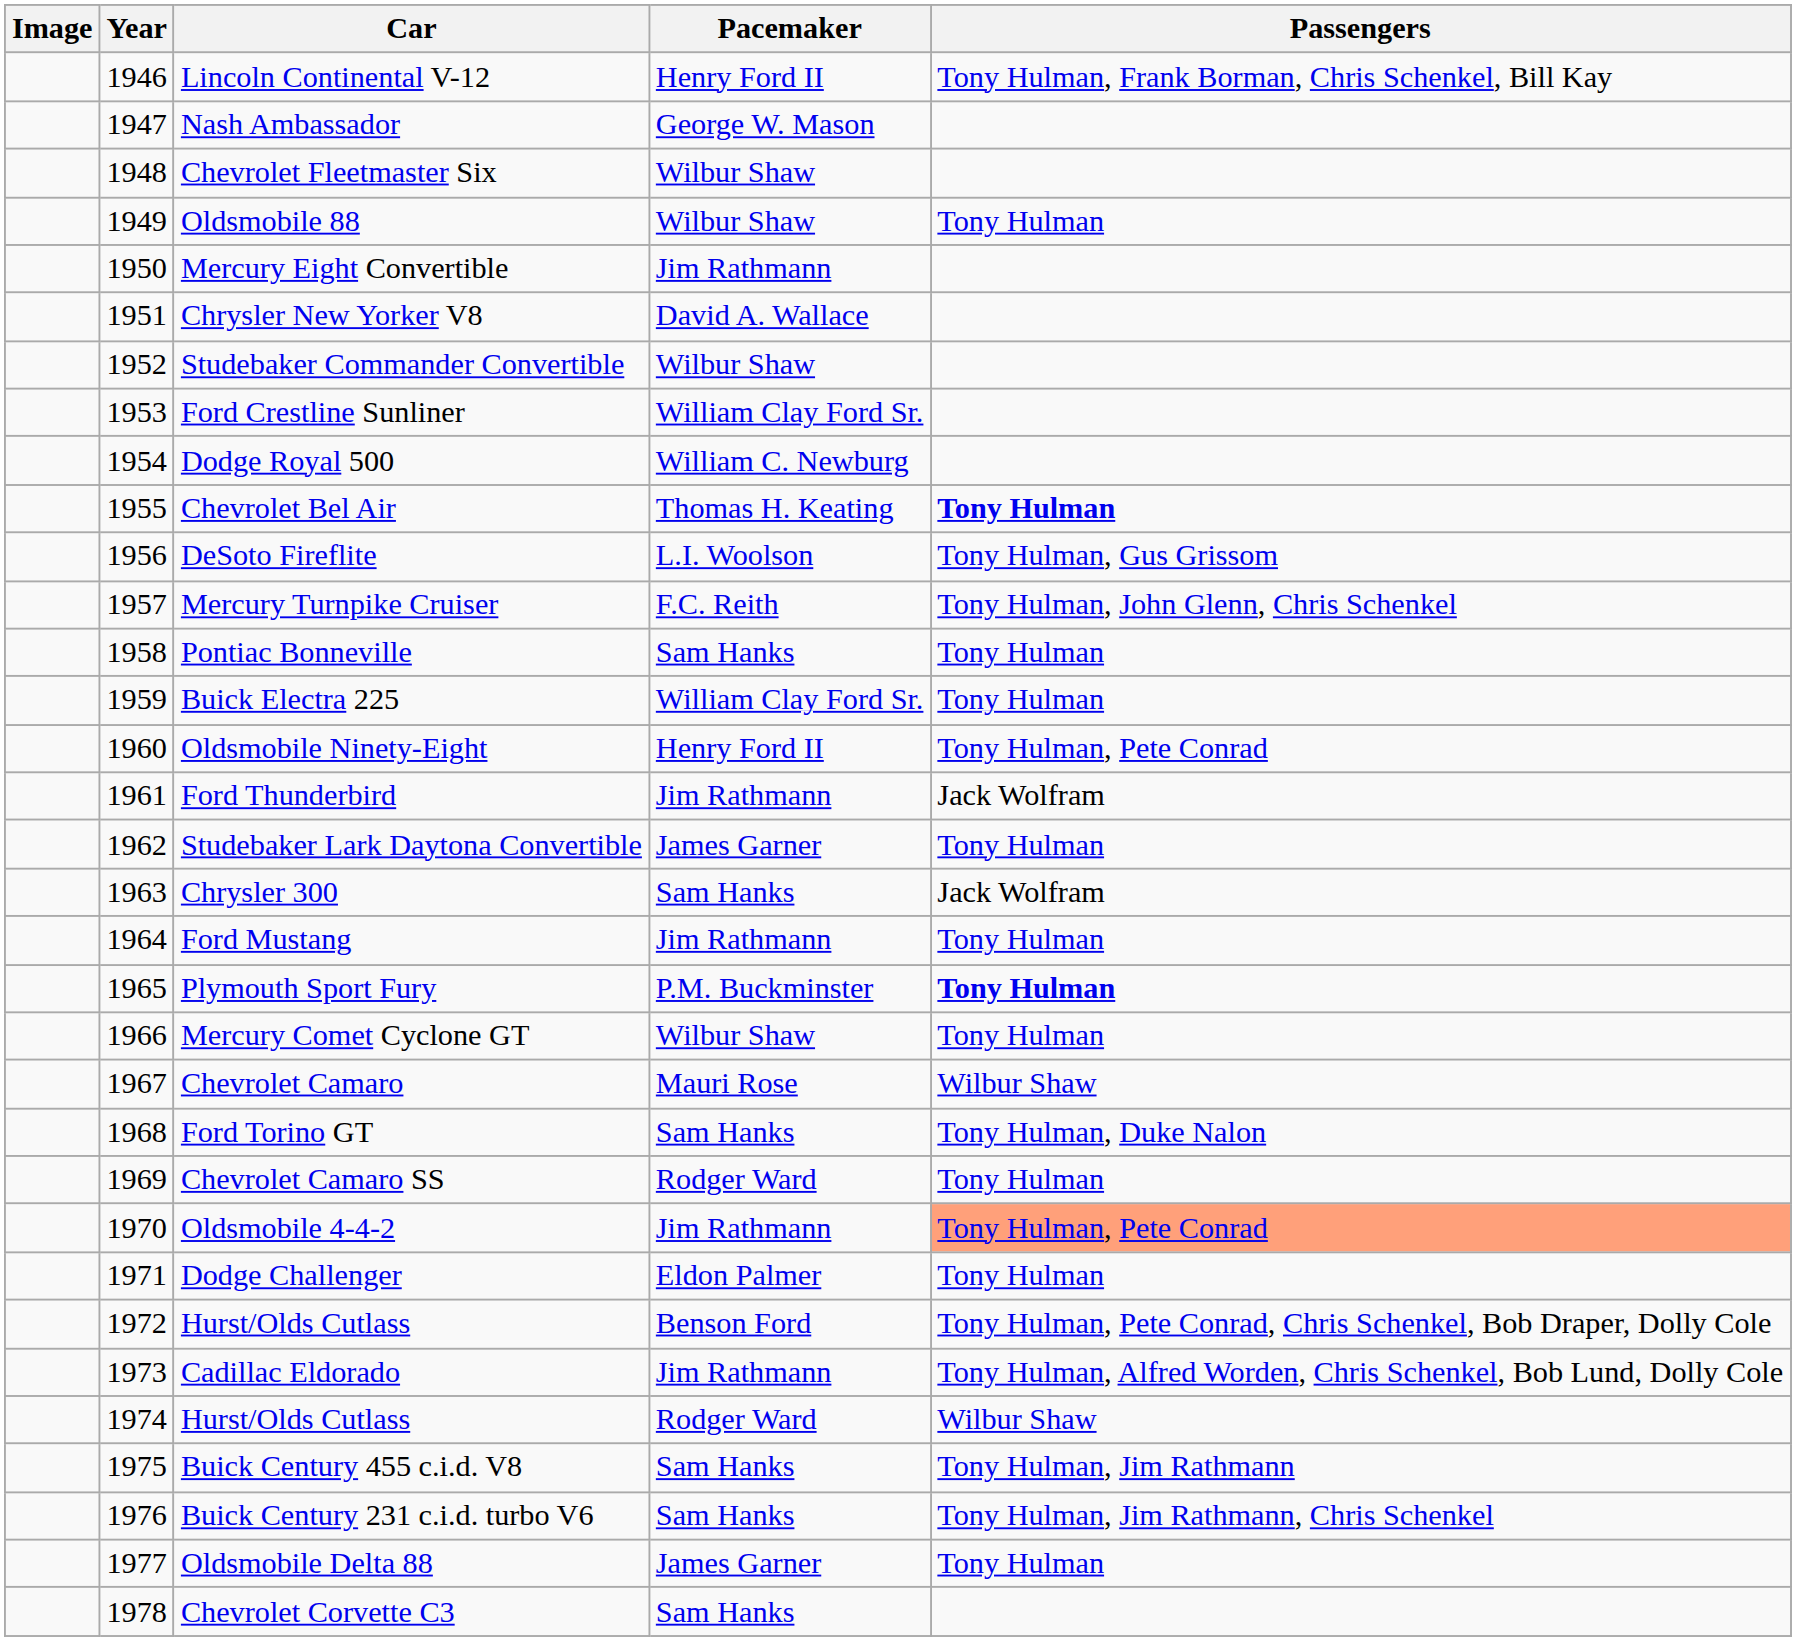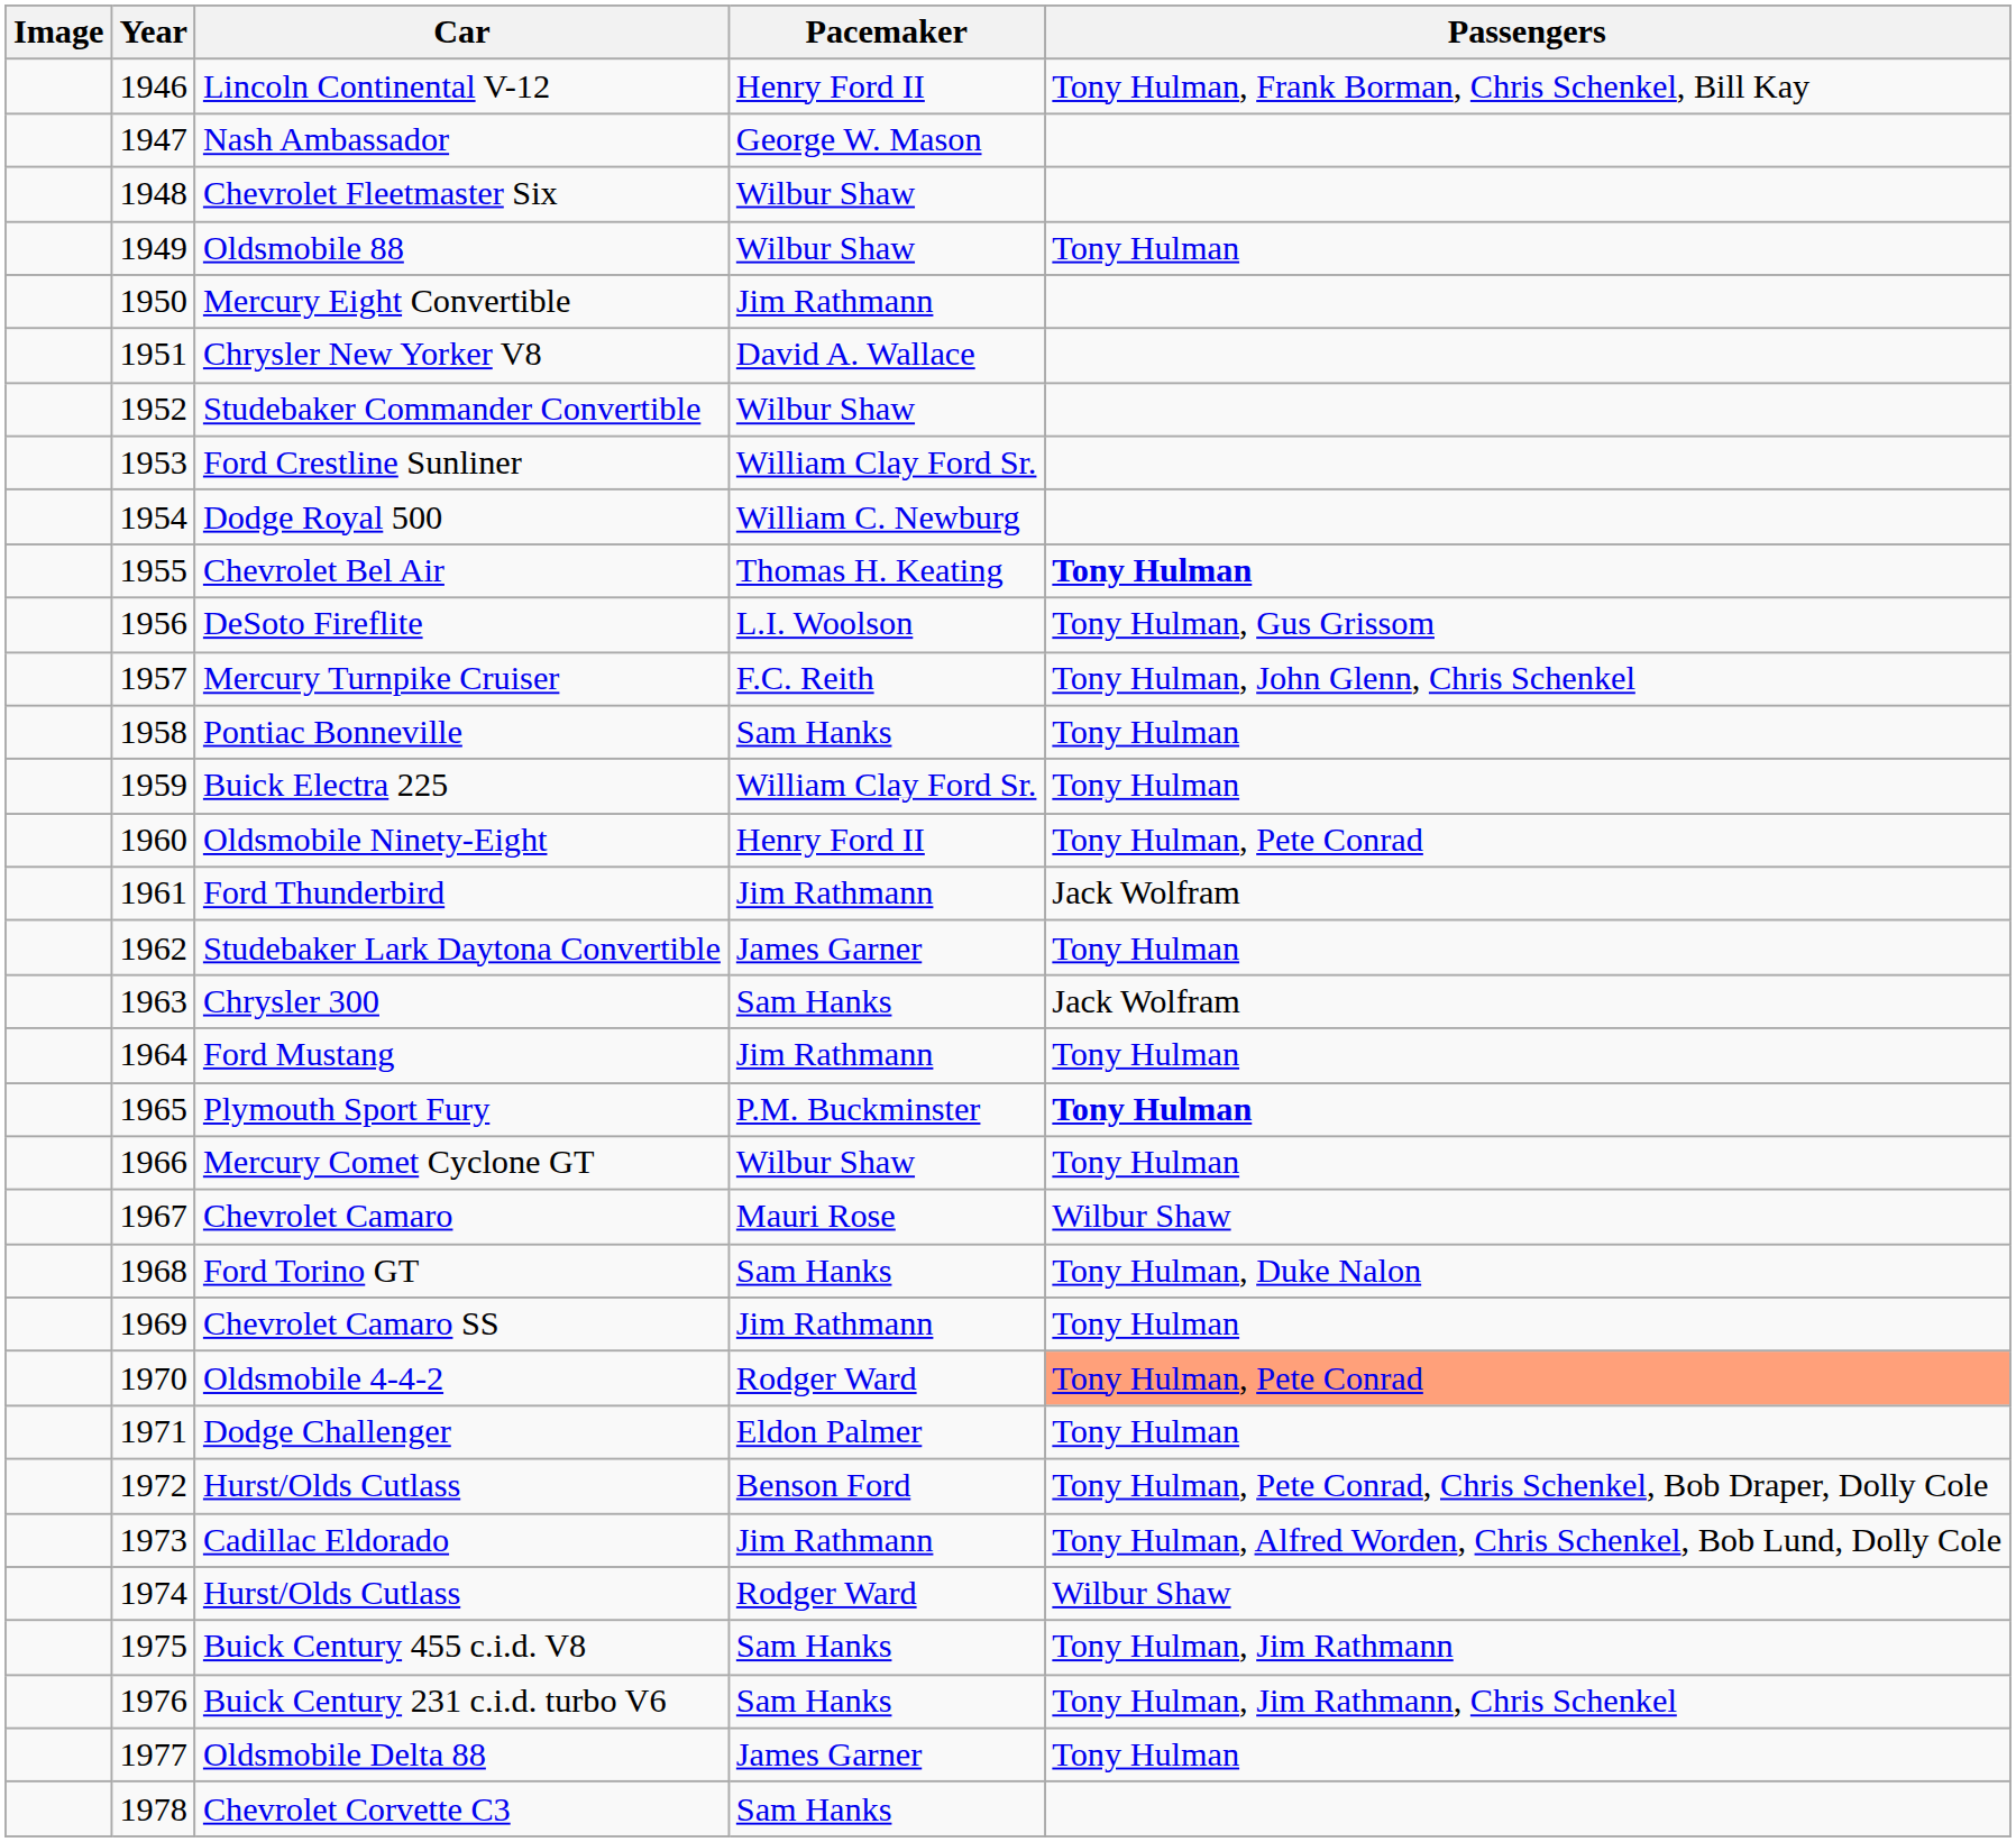Chevrolet Camaro SS | Pacemaker: Rodger Ward -> Jim Rathmann
Oldsmobile 4-4-2 | Pacemaker: Jim Rathmann -> Rodger Ward
